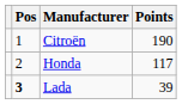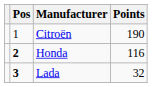Honda | Pos: normal -> bold
Honda | Points: 117 -> 116
Lada | Points: 39 -> 32
